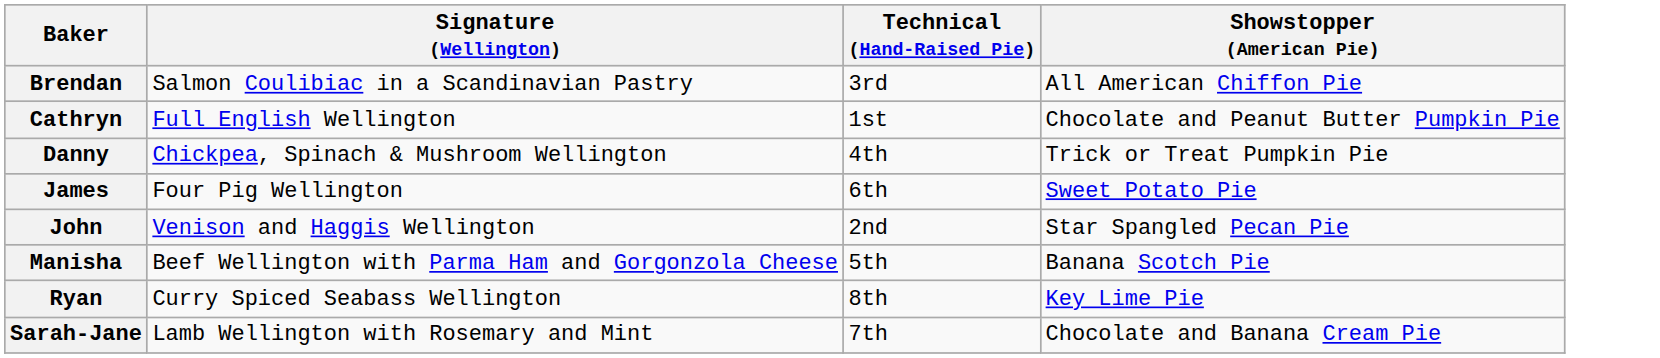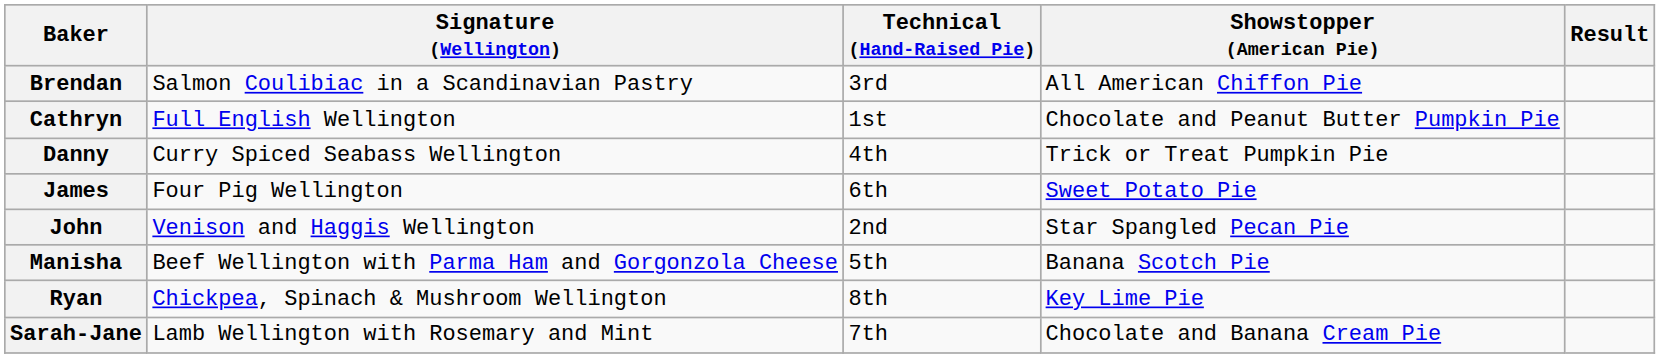+ column: Result
Danny | Signature (Wellington): Chickpea, Spinach & Mushroom Wellington -> Curry Spiced Seabass Wellington
Ryan | Signature (Wellington): Curry Spiced Seabass Wellington -> Chickpea, Spinach & Mushroom Wellington
